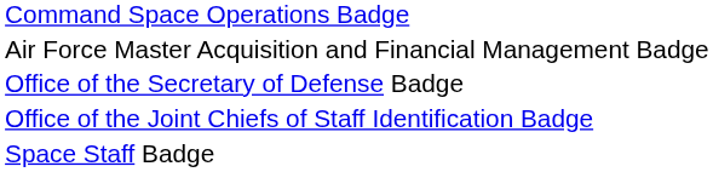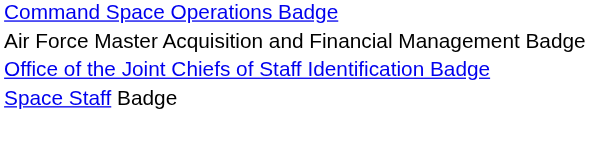- row: Office of the Secretary of Defense Badge
